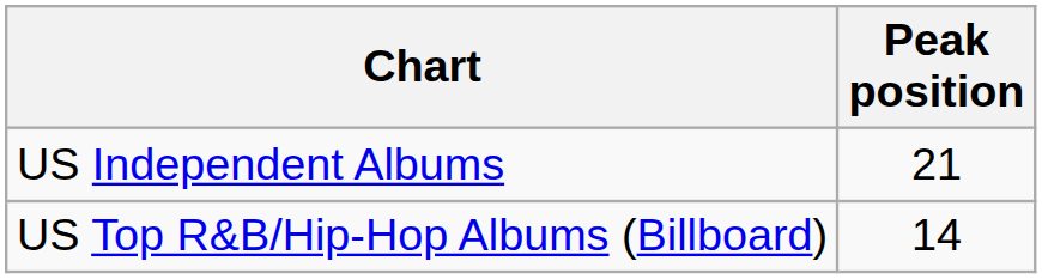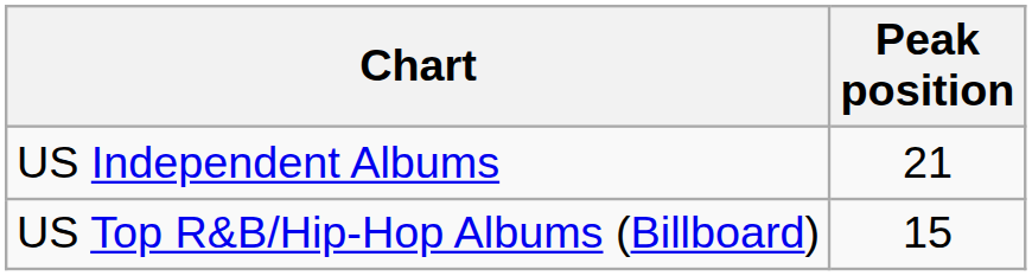US Top R&B/Hip-Hop Albums (Billboard) | Peak position: 14 -> 15
